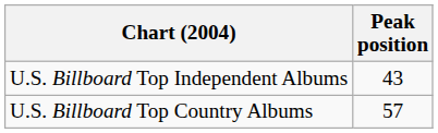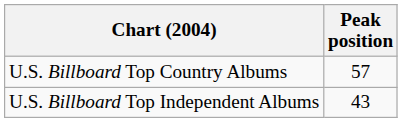rows swapped: U.S. Billboard Top Country Albums <-> U.S. Billboard Top Independent Albums
